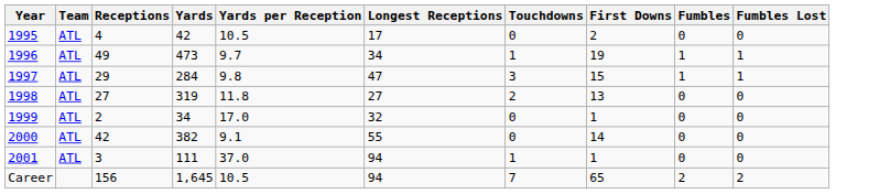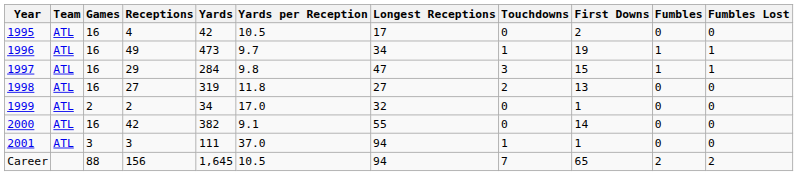+ column: Games | 16 | 16 | 16 | 16 | 2 | 16 | 3 | 88
